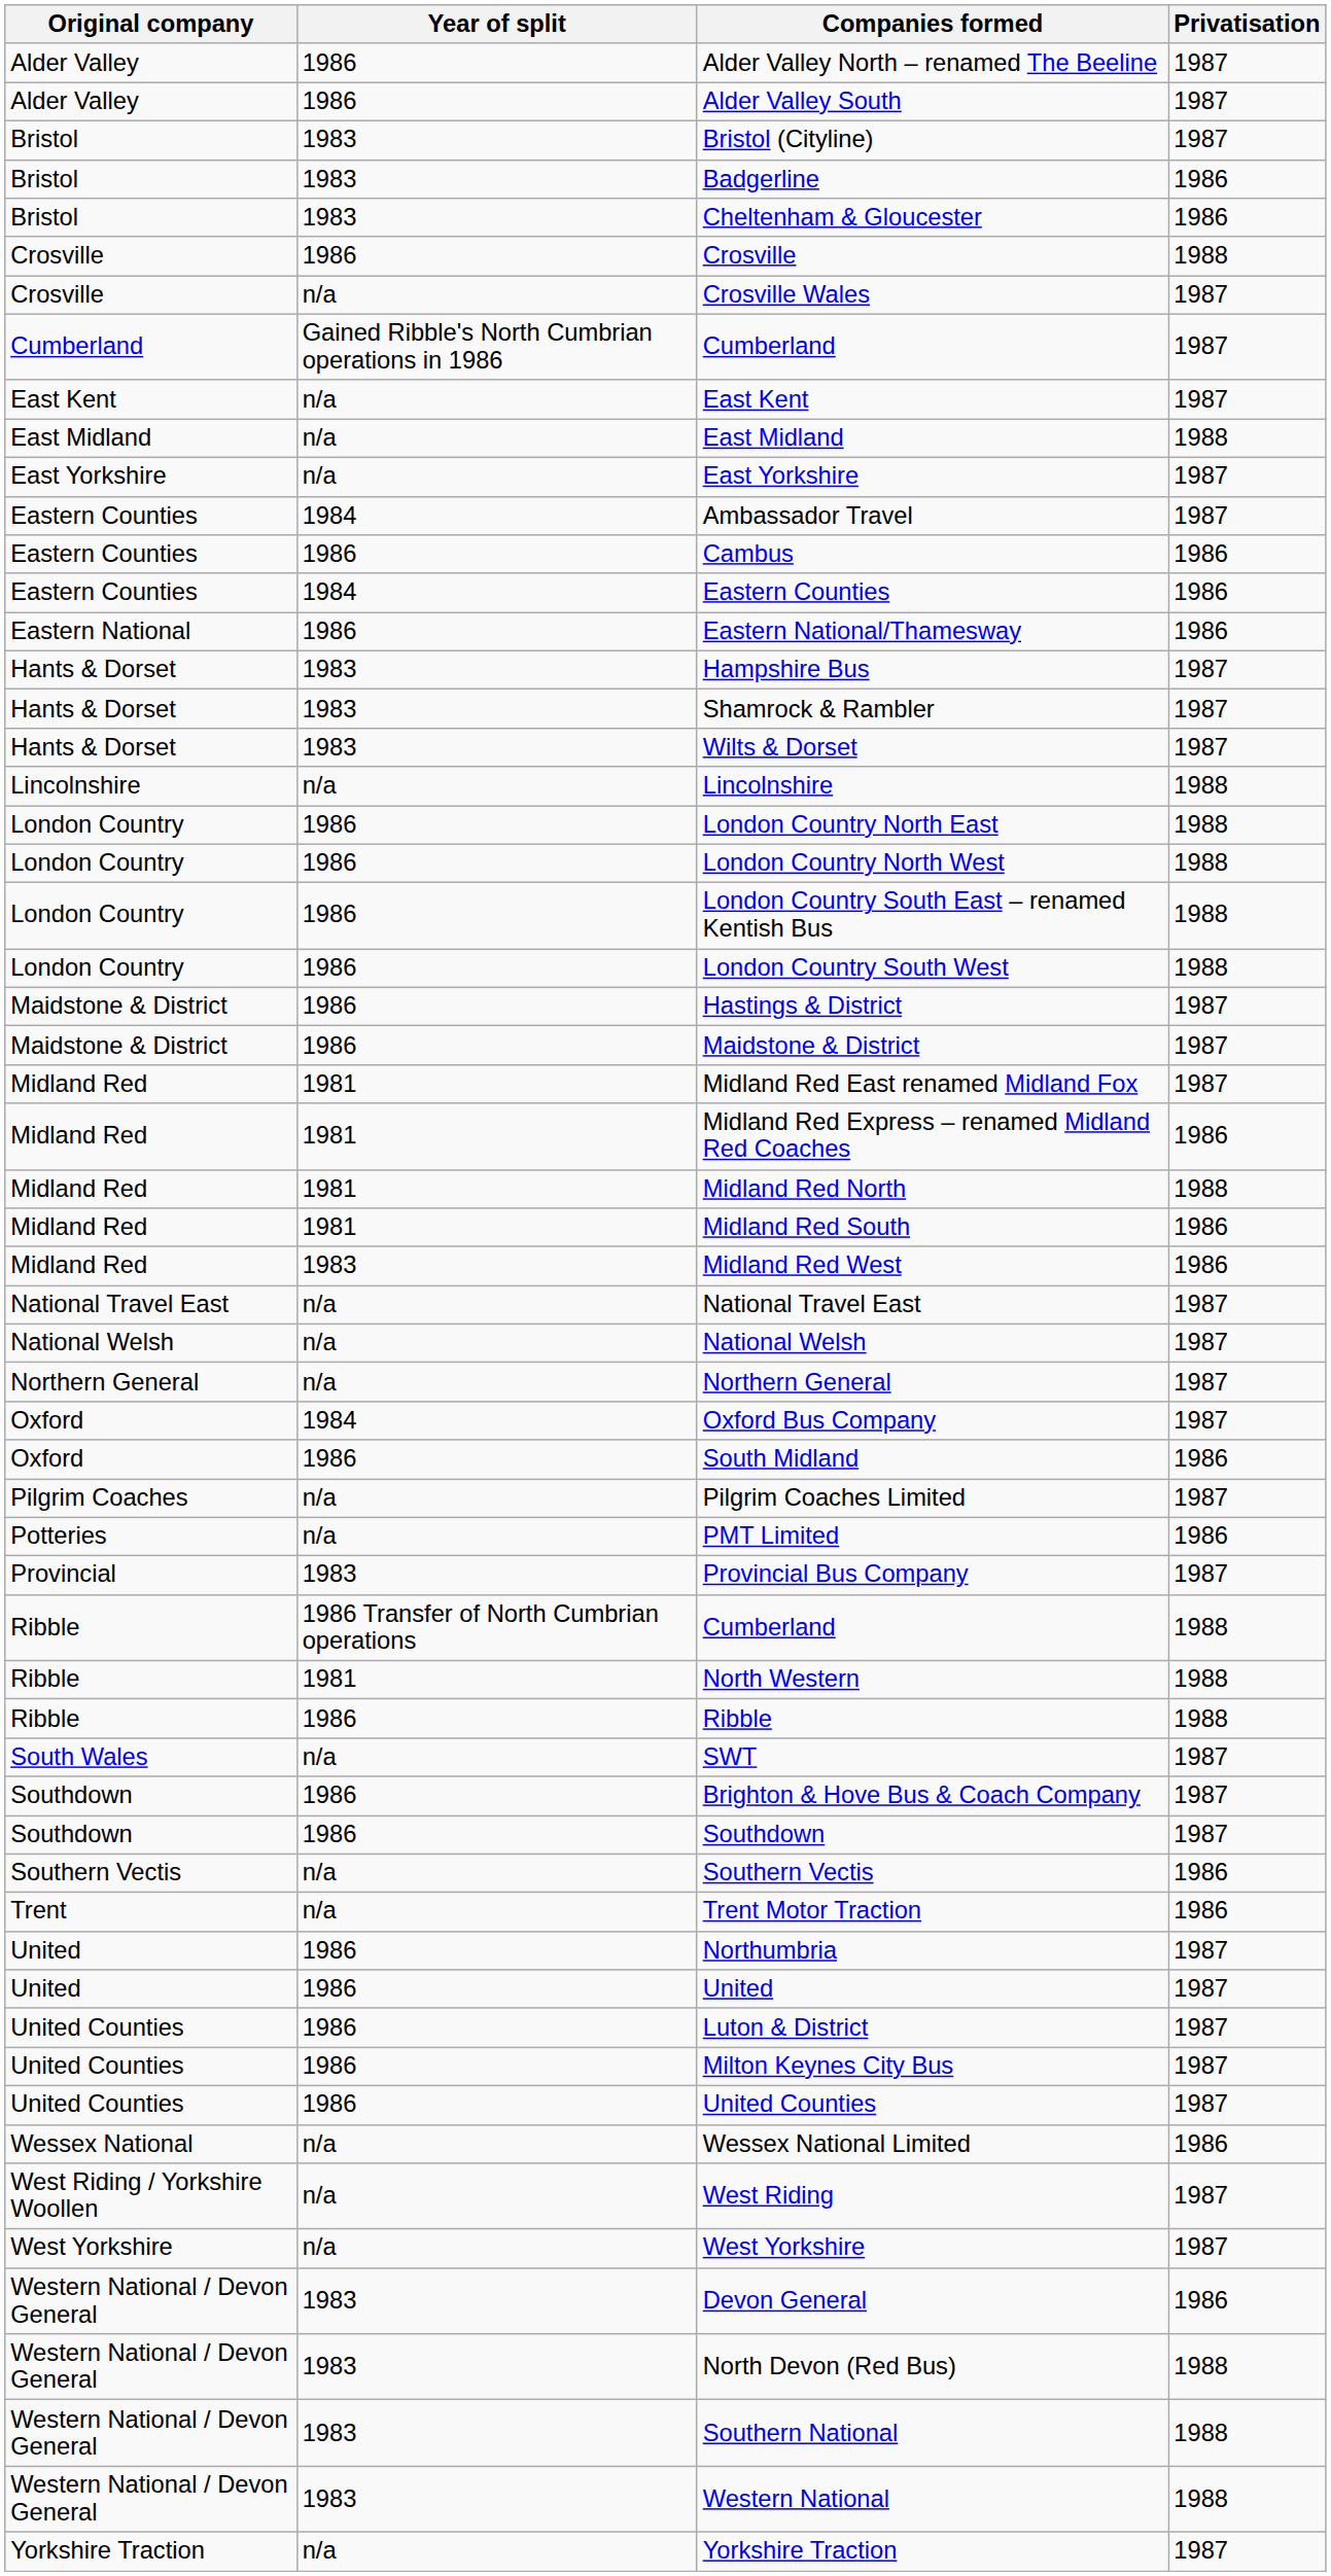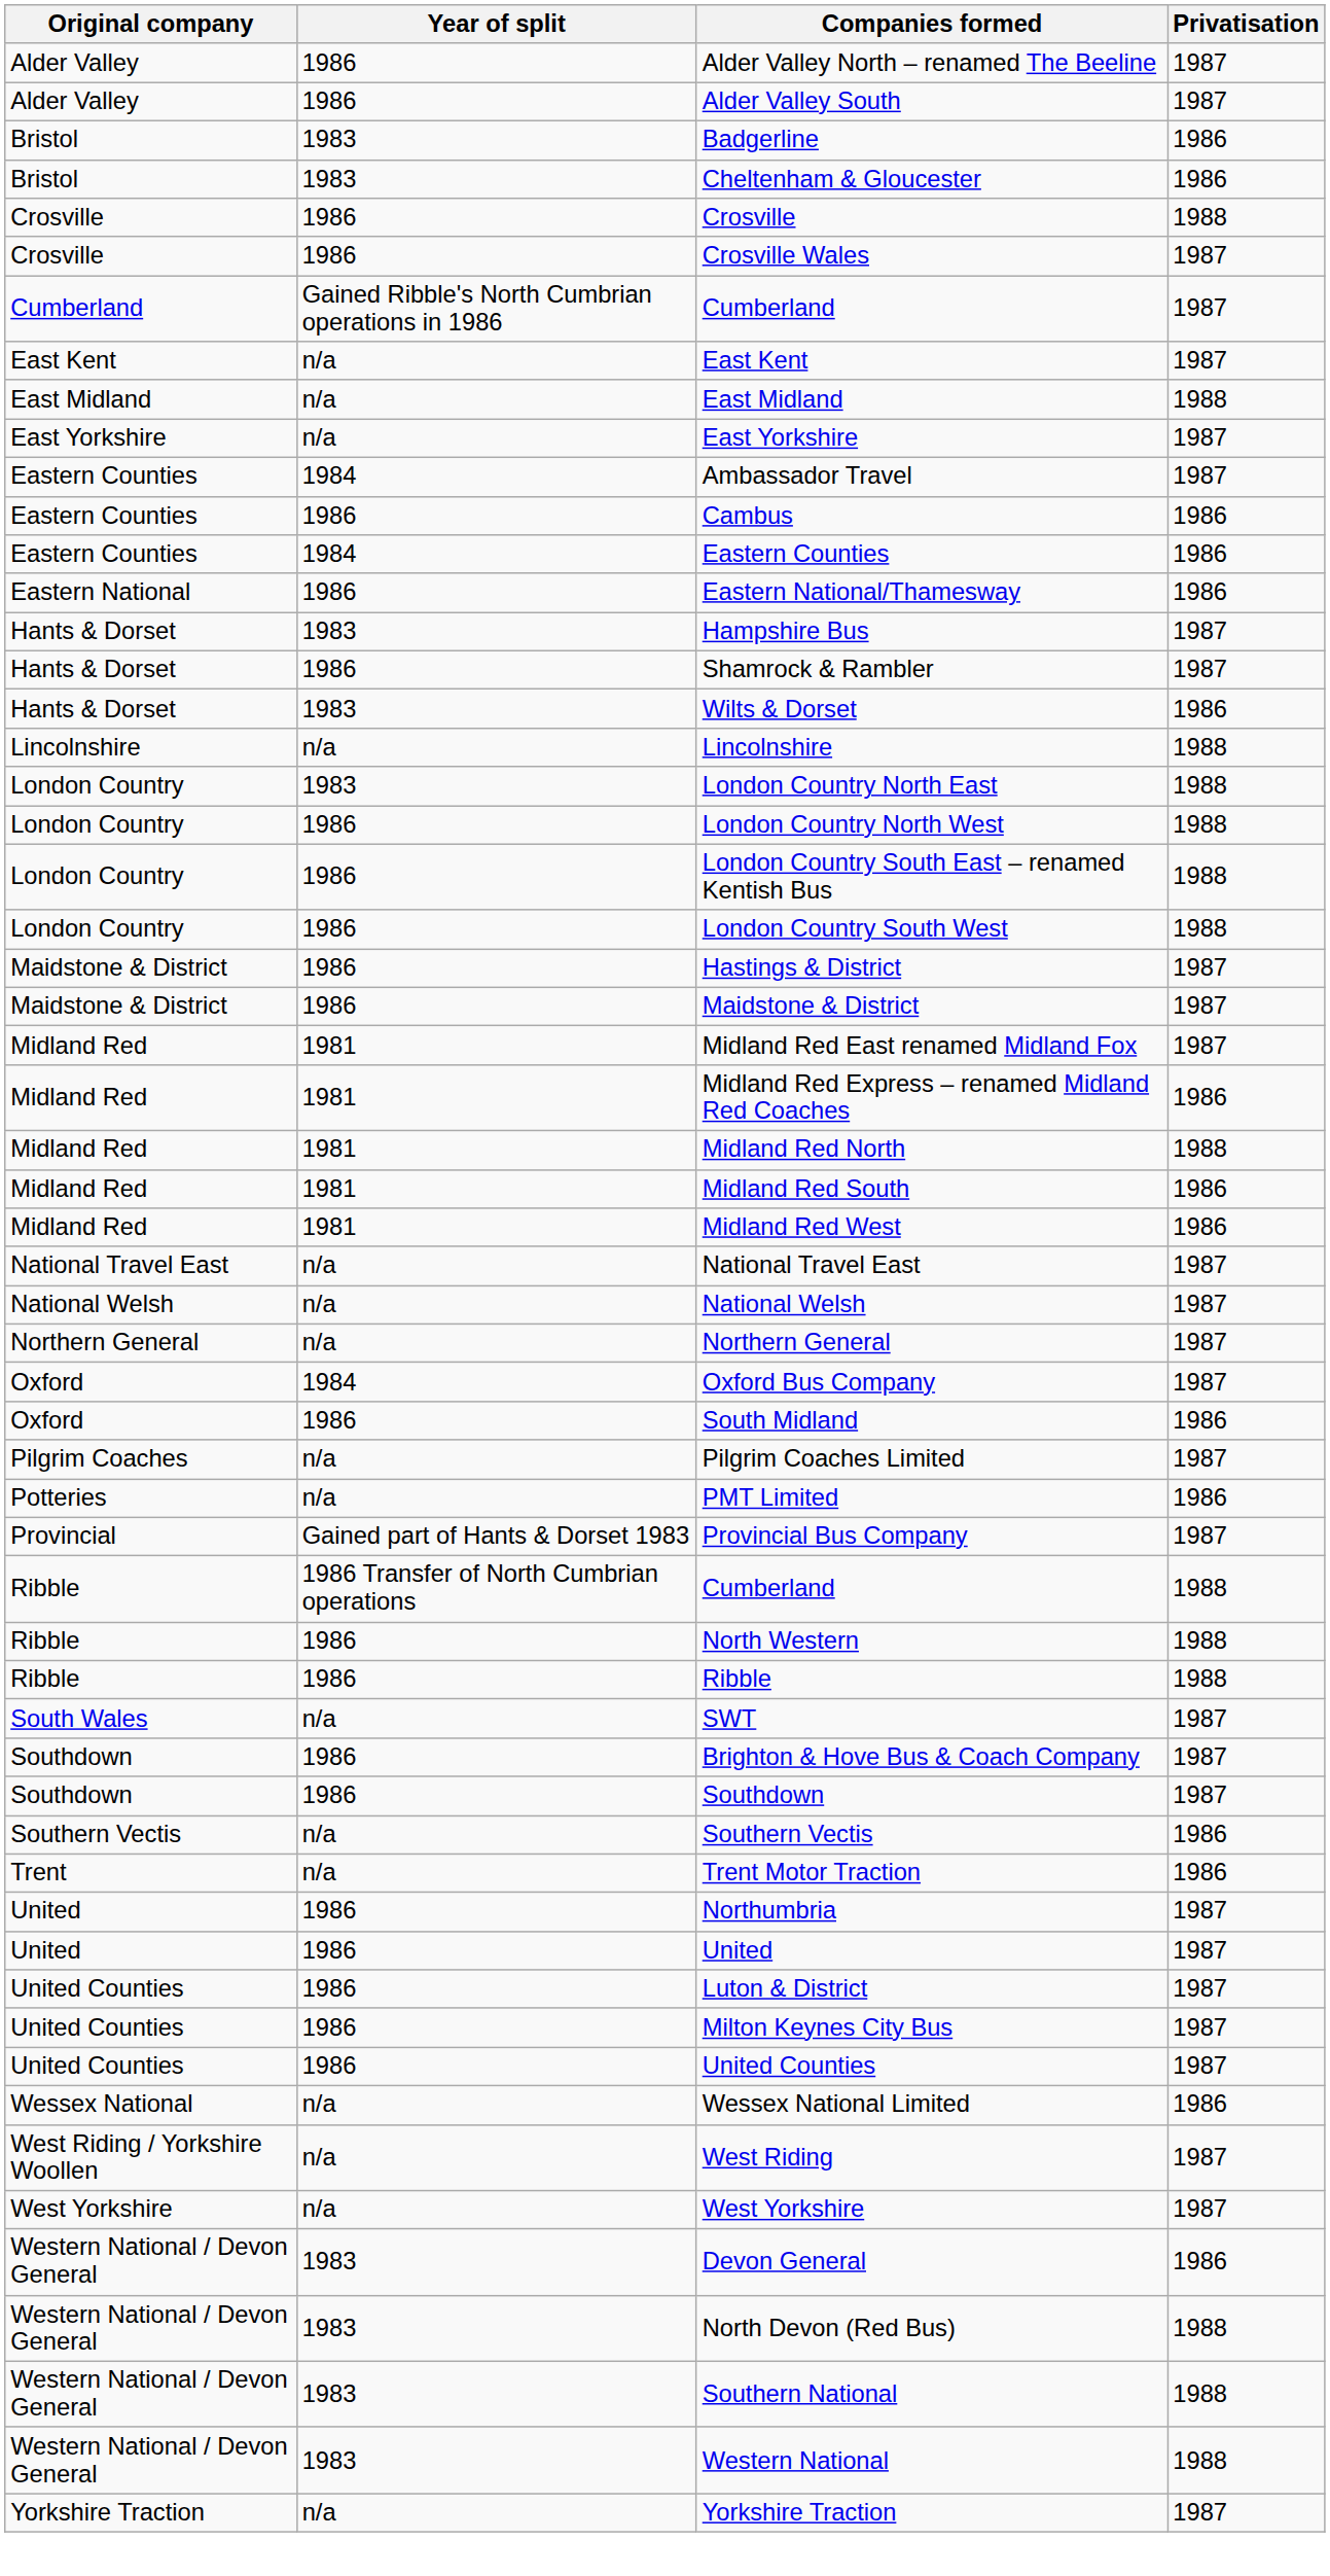- row: Bristol | 1983 | Bristol (Cityline) | 1987
Crosville Wales | Year of split: n/a -> 1986
Shamrock & Rambler | Year of split: 1983 -> 1986
Wilts & Dorset | Privatisation: 1987 -> 1986
London Country North East | Year of split: 1986 -> 1983
Midland Red West | Year of split: 1983 -> 1981
Provincial Bus Company | Year of split: 1983 -> Gained part of Hants & Dorset 1983
North Western | Year of split: 1981 -> 1986
